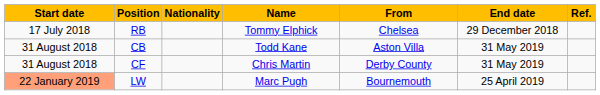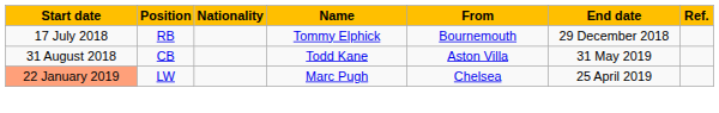RB | From: Chelsea -> Bournemouth
- row: 31 August 2018 | CF | Chris Martin | Derby County | 31 May 2019
LW | From: Bournemouth -> Chelsea
